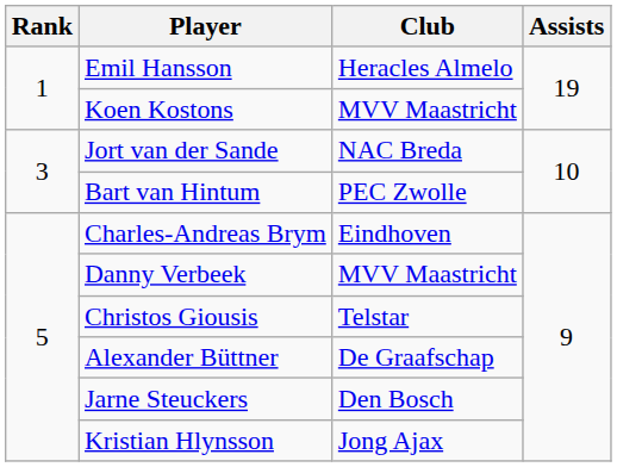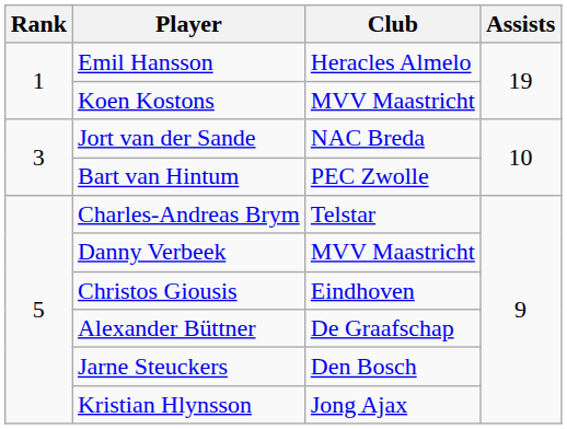Charles-Andreas Brym | Club: Eindhoven -> Telstar
Christos Giousis | Club: Telstar -> Eindhoven
